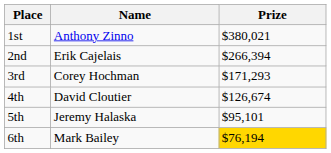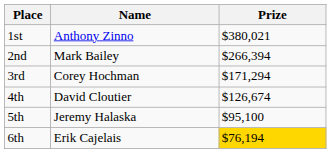2nd | Name: Erik Cajelais -> Mark Bailey
3rd | Prize: $171,293 -> $171,294
5th | Prize: $95,101 -> $95,100
6th | Name: Mark Bailey -> Erik Cajelais
